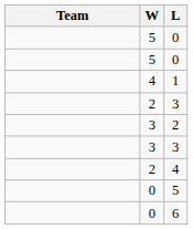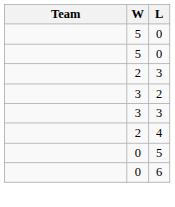- row: 4 | 1
